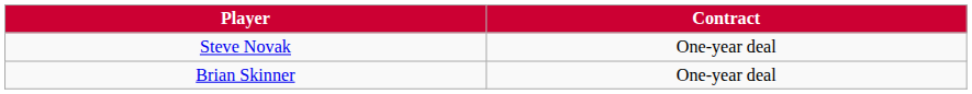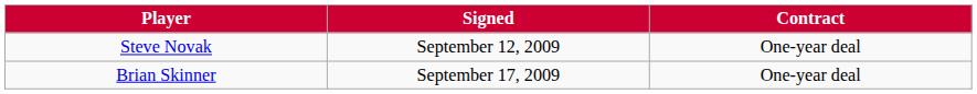+ column: Signed | September 12, 2009 | September 17, 2009
